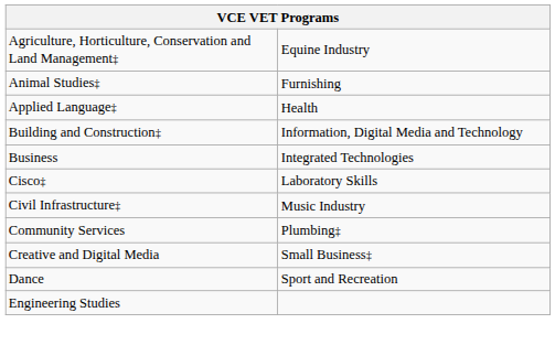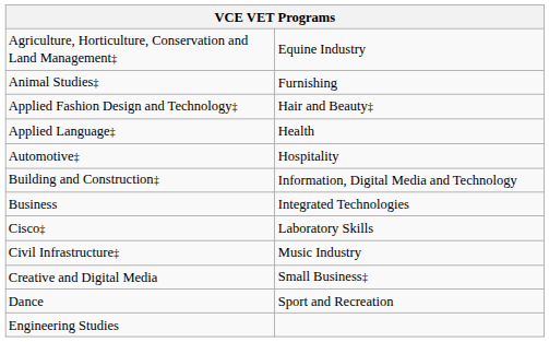+ row: Applied Fashion Design and Technology‡ | Hair and Beauty‡
+ row: Automotive‡ | Hospitality
- row: Community Services | Plumbing‡
